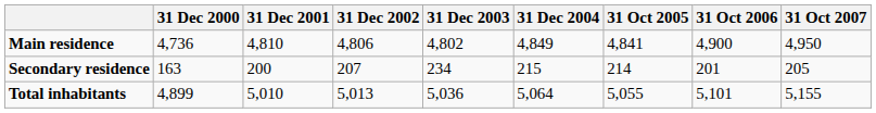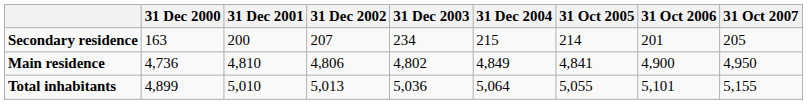rows swapped: Main residence <-> Secondary residence
